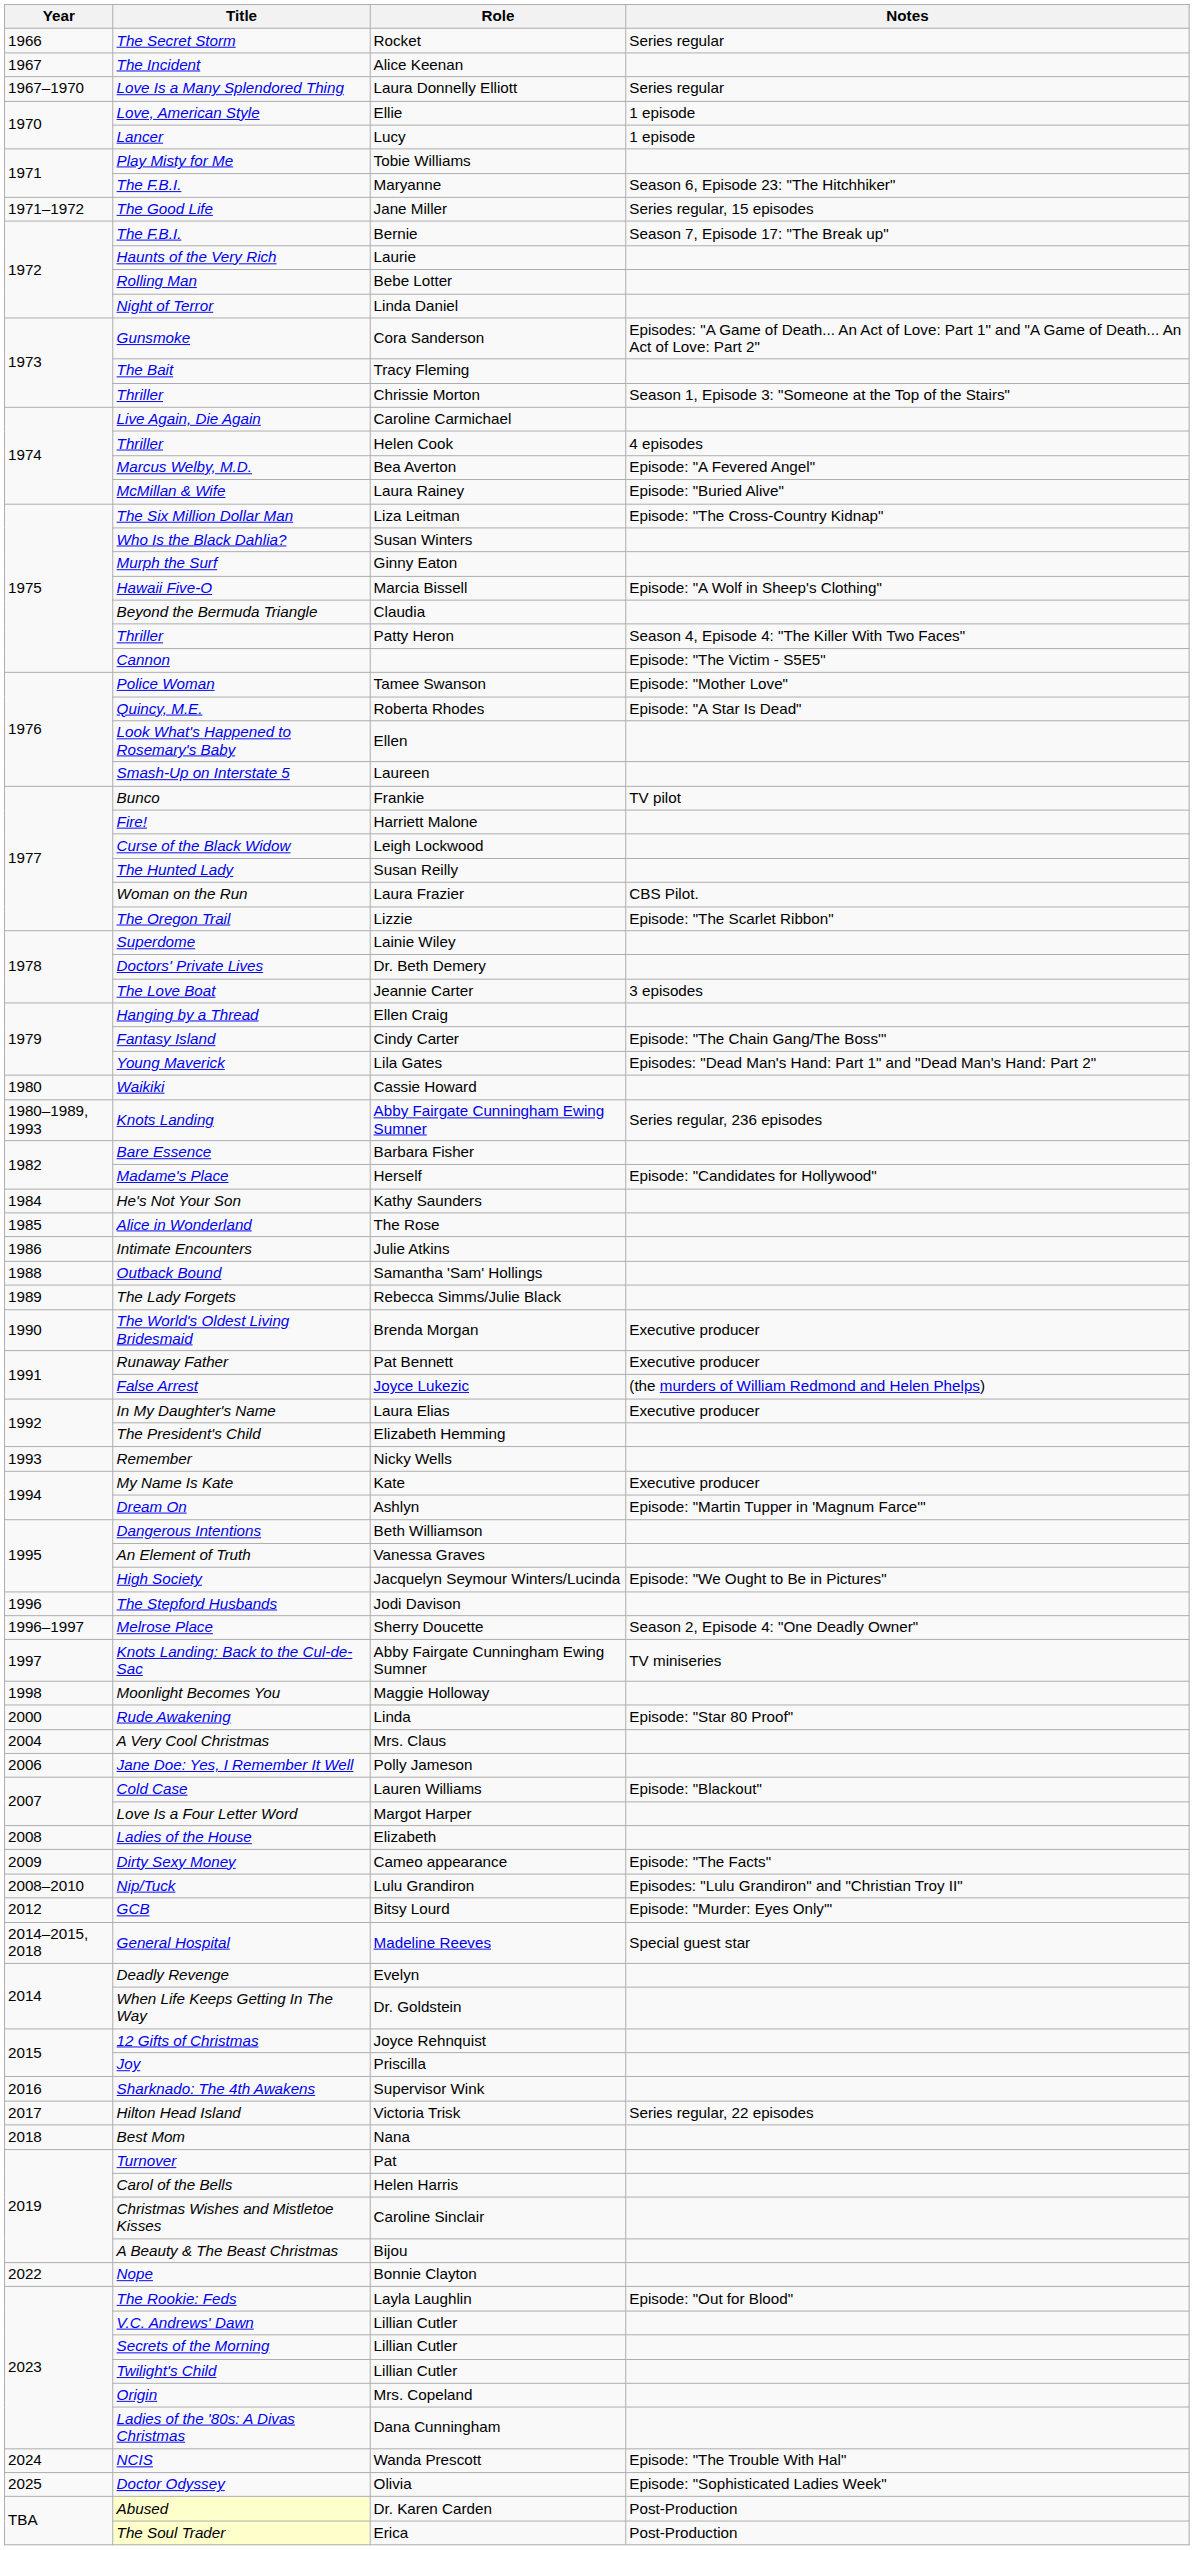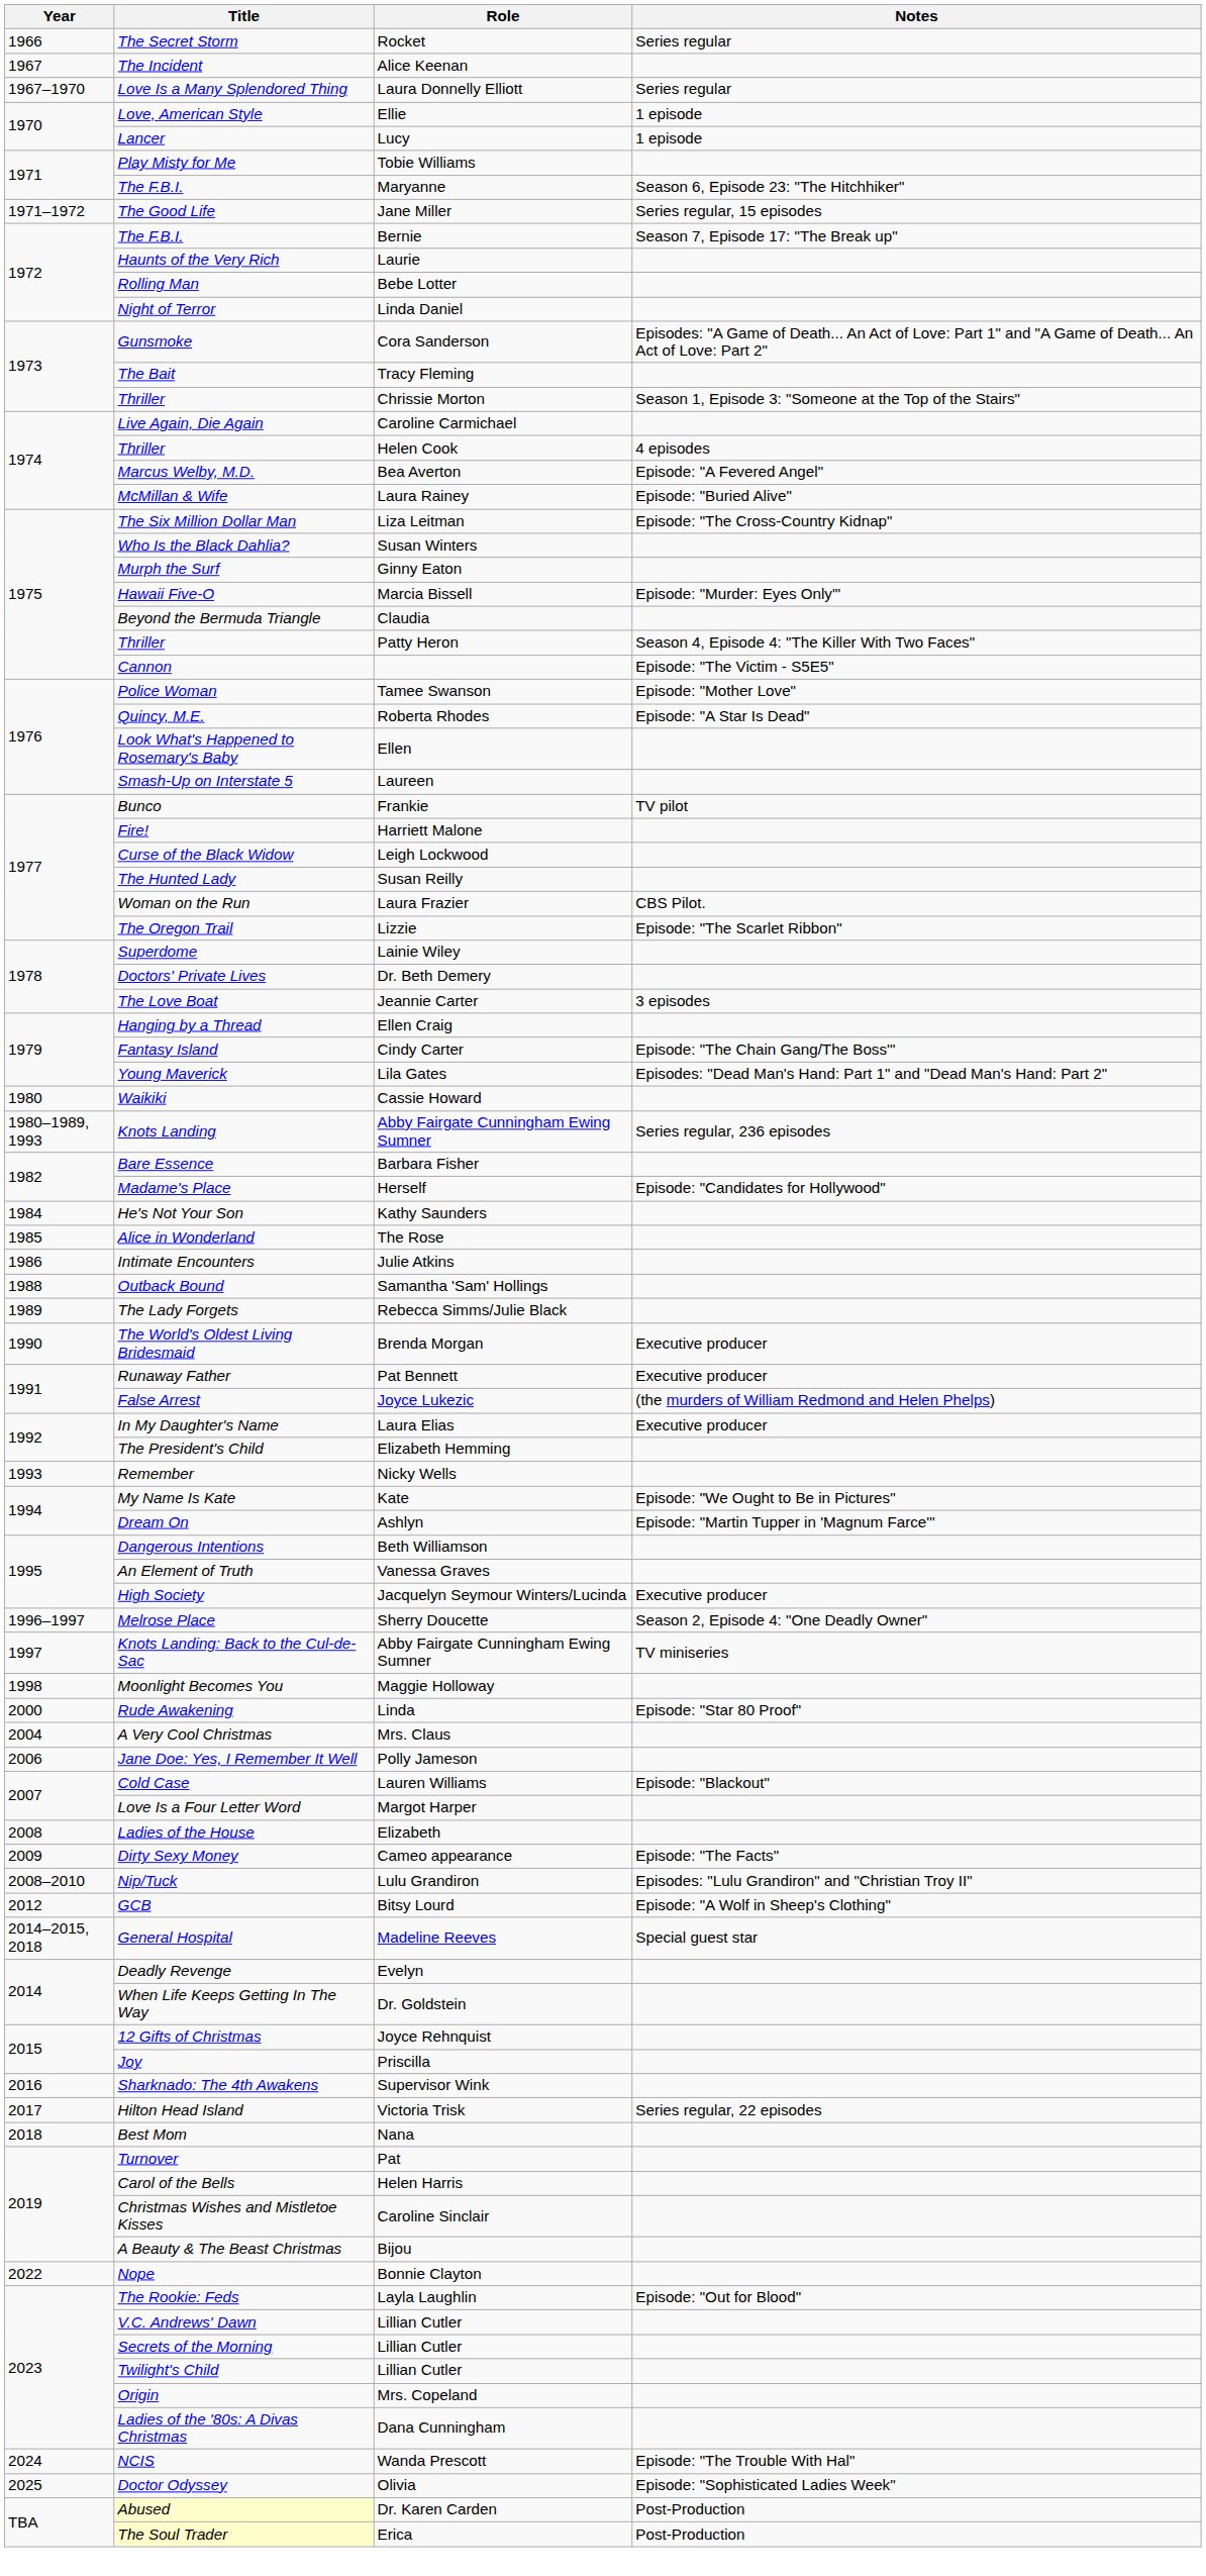Hawaii Five-O | Notes: Episode: "A Wolf in Sheep's Clothing" -> Episode: "Murder: Eyes Only'"
My Name Is Kate | Notes: Executive producer -> Episode: "We Ought to Be in Pictures"
High Society | Notes: Episode: "We Ought to Be in Pictures" -> Executive producer
- row: 1996 | The Stepford Husbands | Jodi Davison
GCB | Notes: Episode: "Murder: Eyes Only'" -> Episode: "A Wolf in Sheep's Clothing"
